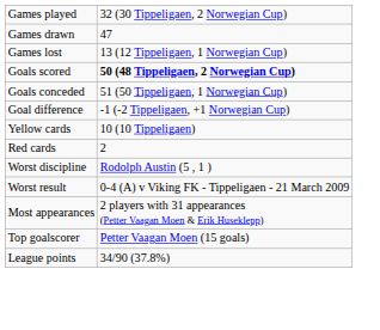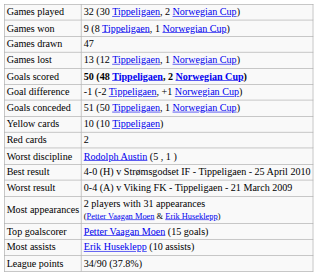+ row: Games won | 9 (8 Tippeligaen, 1 Norwegian Cup)
rows swapped: Goals conceded <-> Goal difference
+ row: Best result | 4-0 (H) v Strømsgodset IF - Tippeligaen - 25 April 2010
+ row: Most assists | Erik Huseklepp (10 assists)
